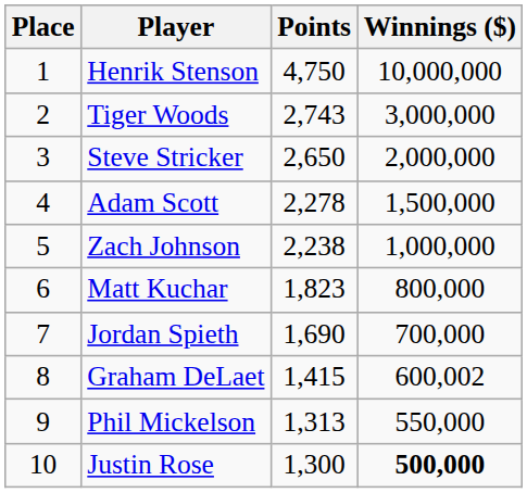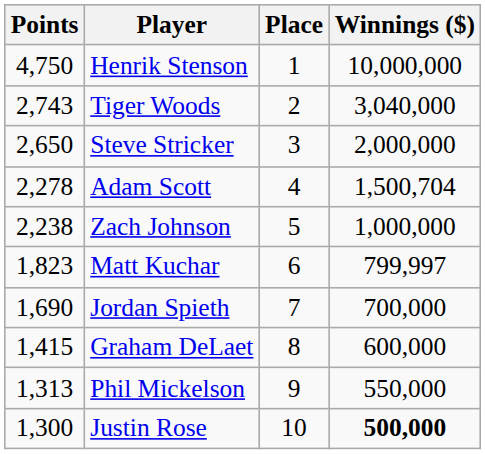columns swapped: Place <-> Points
Tiger Woods | Winnings ($): 3,000,000 -> 3,040,000
Adam Scott | Winnings ($): 1,500,000 -> 1,500,704
Matt Kuchar | Winnings ($): 800,000 -> 799,997
Graham DeLaet | Winnings ($): 600,002 -> 600,000
